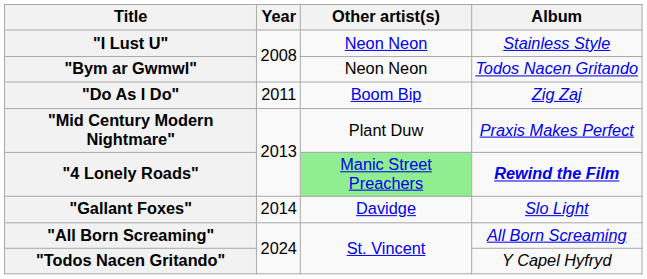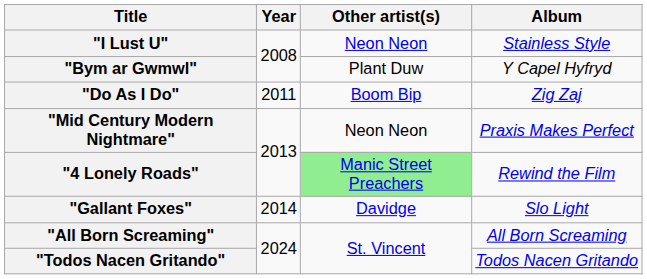"Bym ar Gwmwl" | Other artist(s): Neon Neon -> Plant Duw
"Bym ar Gwmwl" | Album: Todos Nacen Gritando -> Y Capel Hyfryd
"Mid Century Modern Nightmare" | Other artist(s): Plant Duw -> Neon Neon
"4 Lonely Roads" | Album: bold -> normal
"Todos Nacen Gritando" | Album: Y Capel Hyfryd -> Todos Nacen Gritando
